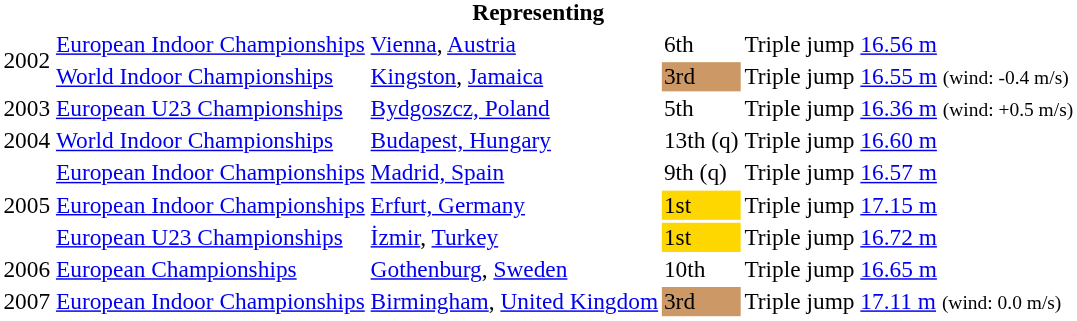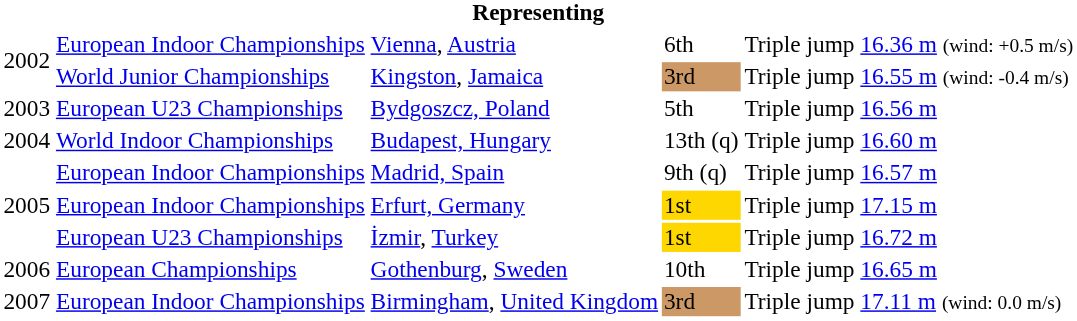Vienna, Austria | column 6: 16.56 m -> 16.36 m (wind: +0.5 m/s)
Kingston, Jamaica | column 2: World Indoor Championships -> World Junior Championships
Bydgoszcz, Poland | column 6: 16.36 m (wind: +0.5 m/s) -> 16.56 m
